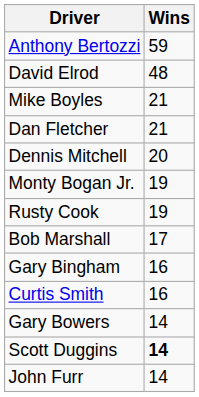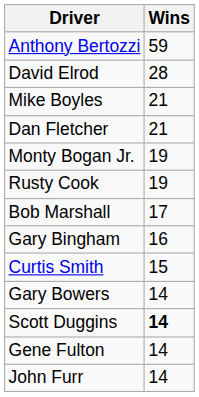David Elrod | Wins: 48 -> 28
- row: Dennis Mitchell | 20
Curtis Smith | Wins: 16 -> 15
+ row: Gene Fulton | 14
